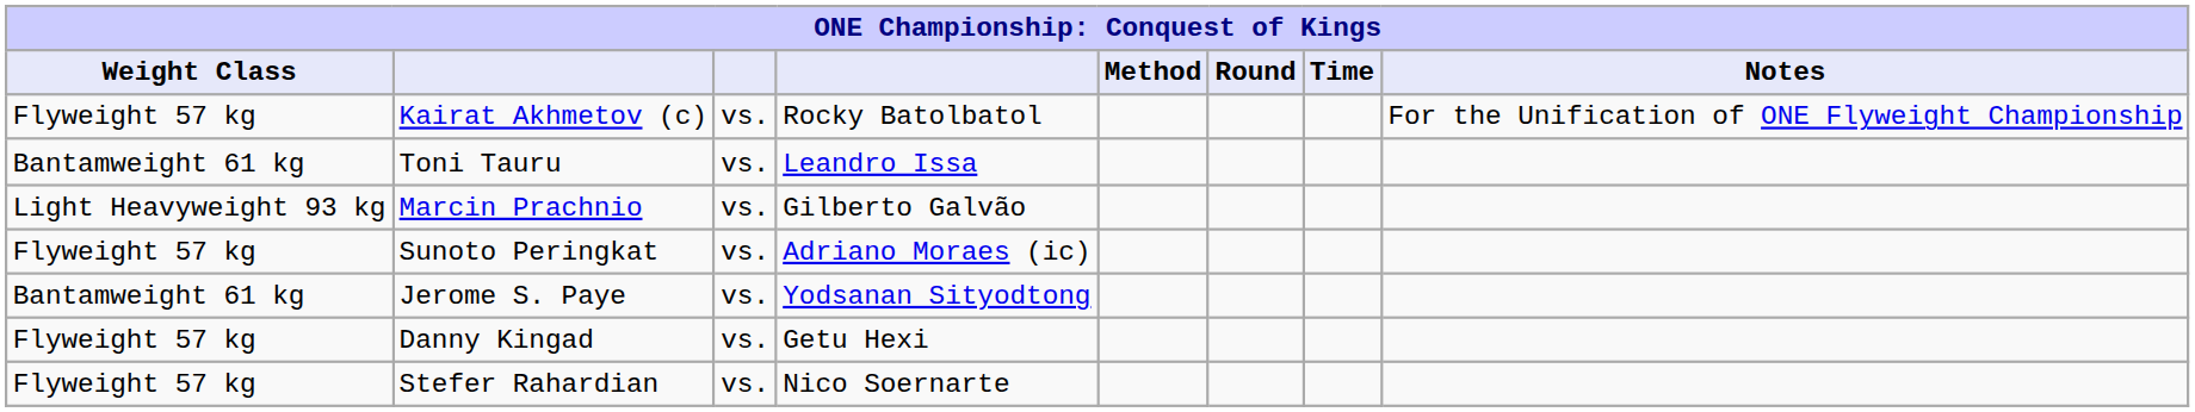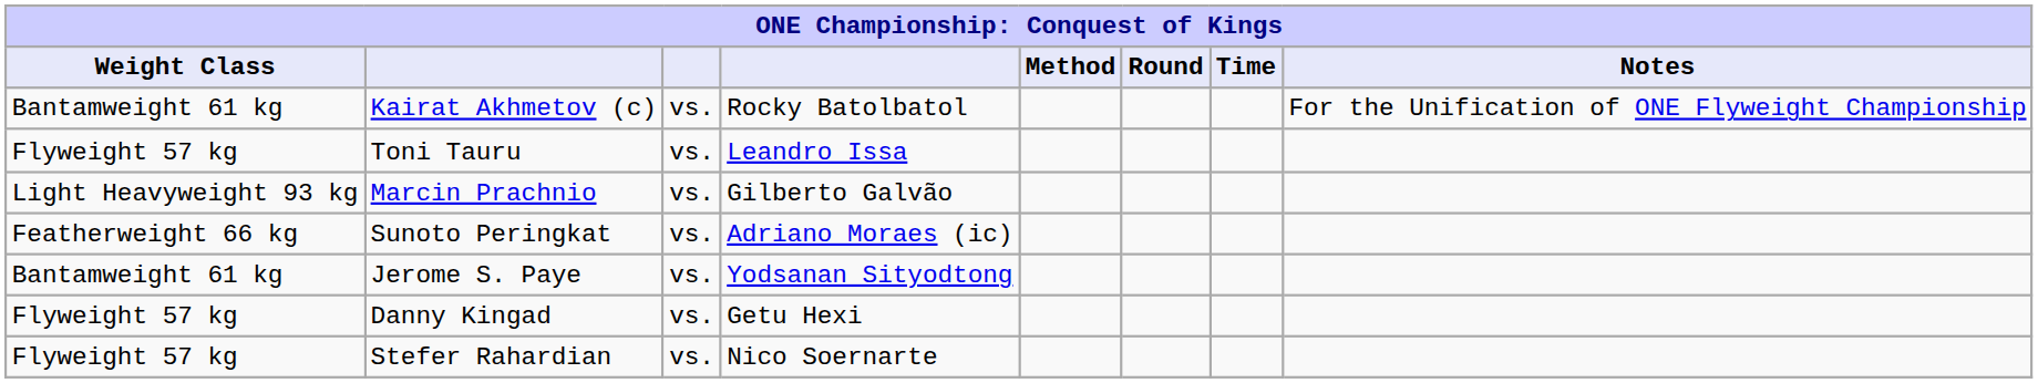Kairat Akhmetov (c) | Weight Class: Flyweight 57 kg -> Bantamweight 61 kg
Toni Tauru | Weight Class: Bantamweight 61 kg -> Flyweight 57 kg
Sunoto Peringkat | Weight Class: Flyweight 57 kg -> Featherweight 66 kg
